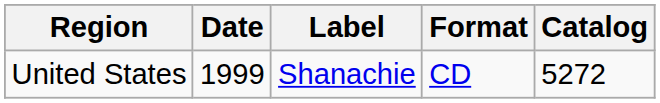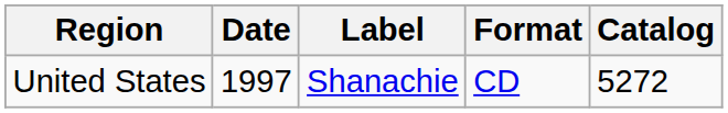United States | Date: 1999 -> 1997
